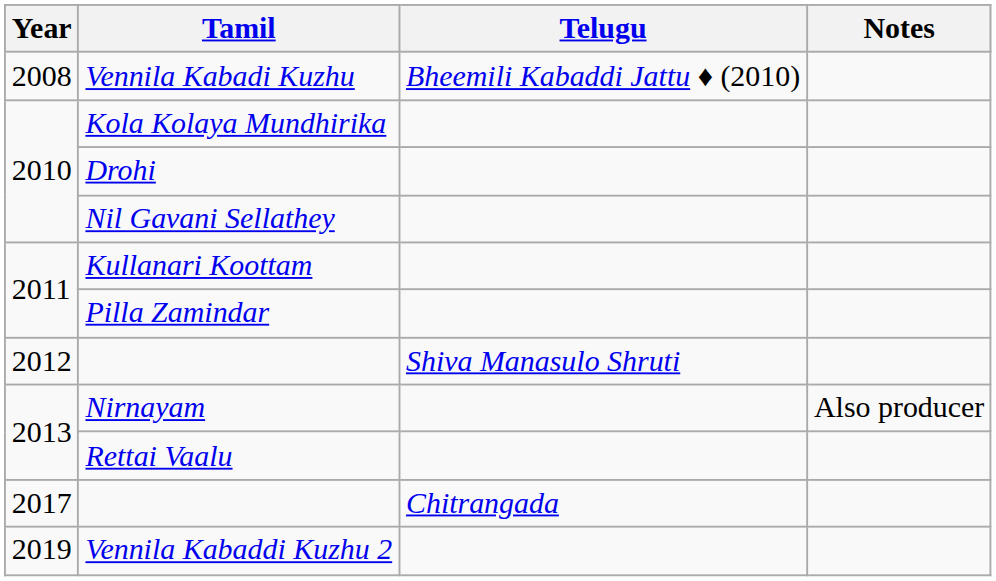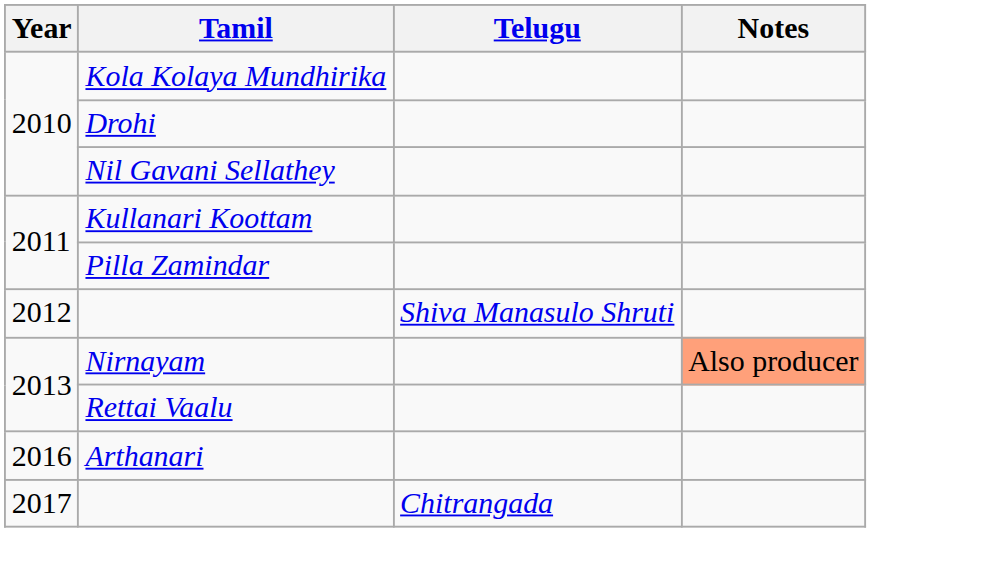- row: 2008 | Vennila Kabadi Kuzhu | Bheemili Kabaddi Jattu ♦ (2010)
Nirnayam | Notes: no background -> lightsalmon background
+ row: 2016 | Arthanari
- row: 2019 | Vennila Kabaddi Kuzhu 2
